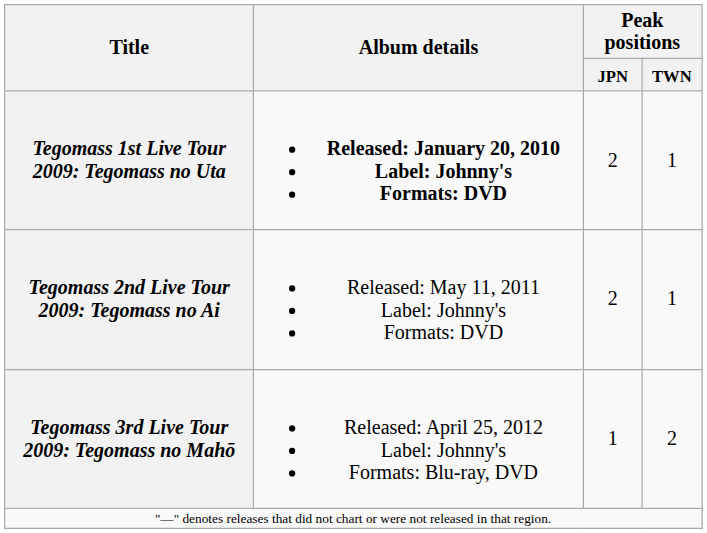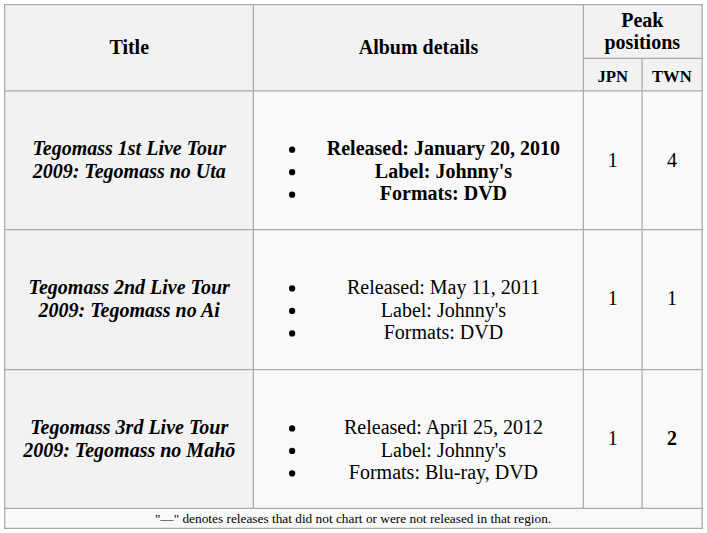Tegomass 1st Live Tour 2009: Tegomass no Uta | Peak positions / JPN: 2 -> 1
Tegomass 1st Live Tour 2009: Tegomass no Uta | Peak positions / TWN: 1 -> 4
Tegomass 2nd Live Tour 2009: Tegomass no Ai | Peak positions / JPN: 2 -> 1
Tegomass 3rd Live Tour 2009: Tegomass no Mahō | Peak positions / TWN: normal -> bold
